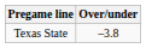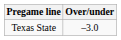Texas State | Over/under: –3.8 -> –3.0
